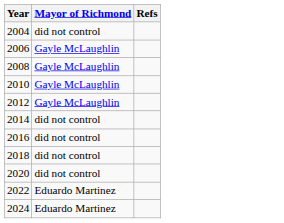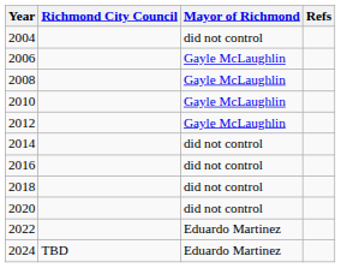+ column: Richmond City Council | TBD
